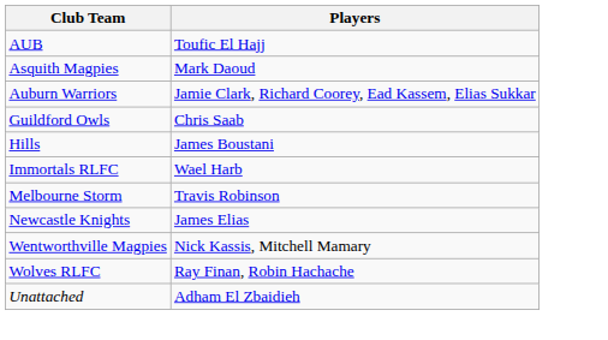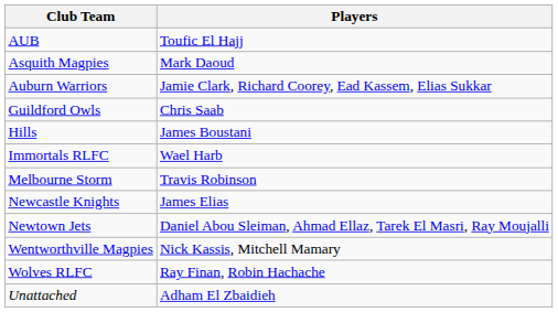+ row: Newtown Jets | Daniel Abou Sleiman, Ahmad Ellaz, Tarek El Masri, Ray Moujalli
